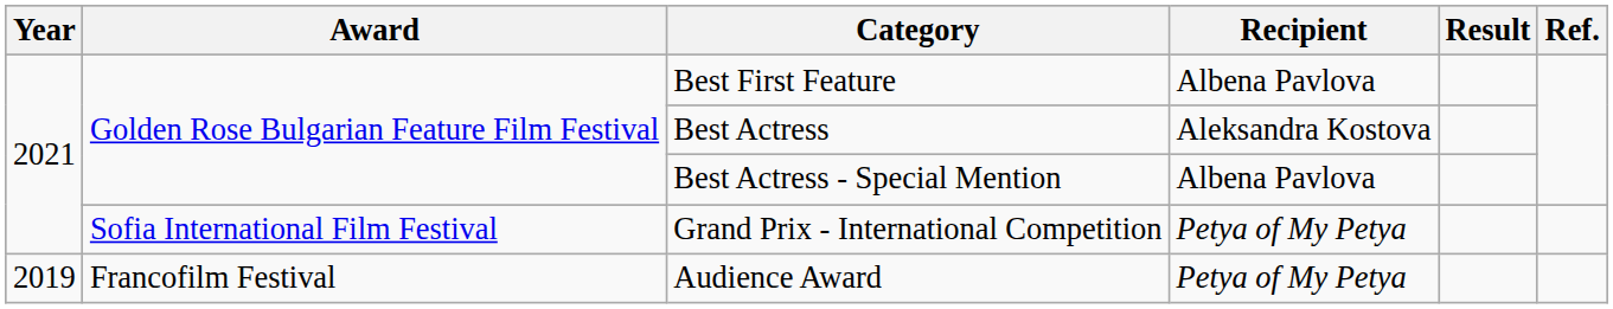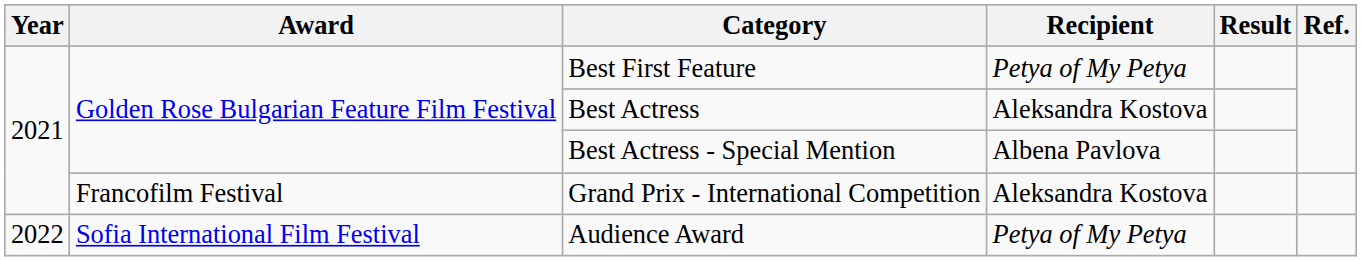Best First Feature | Recipient: Albena Pavlova -> Petya of My Petya
Grand Prix - International Competition | Award: Sofia International Film Festival -> Francofilm Festival
Grand Prix - International Competition | Recipient: Petya of My Petya -> Aleksandra Kostova
Audience Award | Year: 2019 -> 2022
Audience Award | Award: Francofilm Festival -> Sofia International Film Festival
